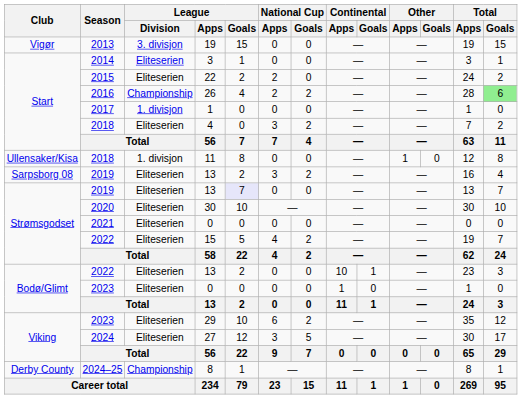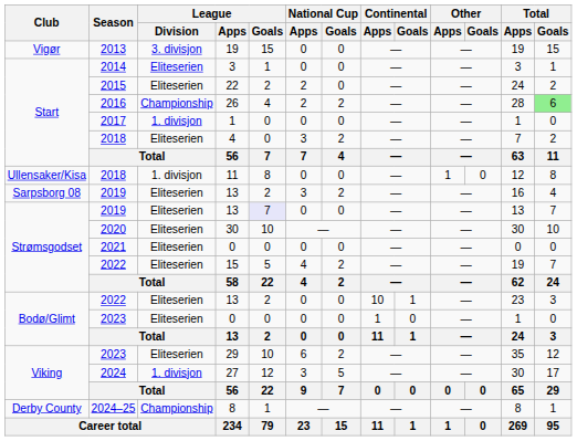27 | League / Division: Eliteserien -> 1. divisjon
